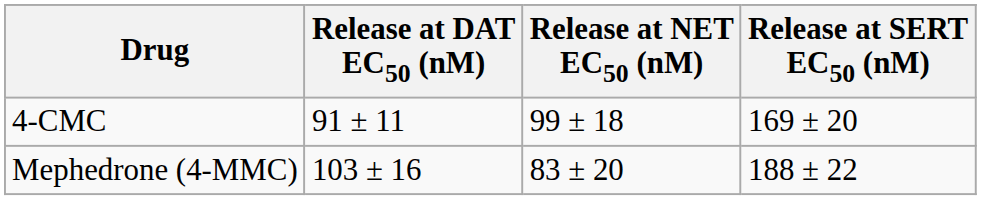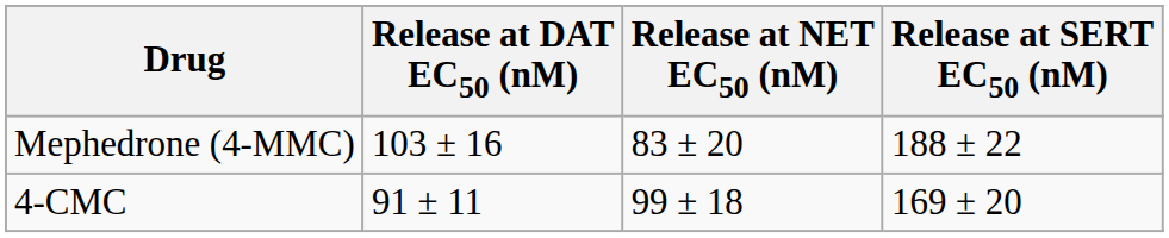rows swapped: Mephedrone (4-MMC) <-> 4-CMC
